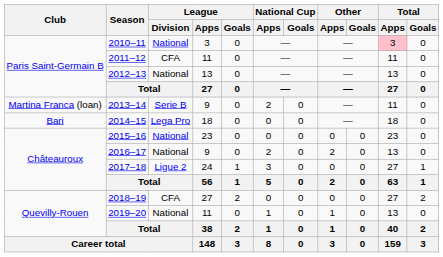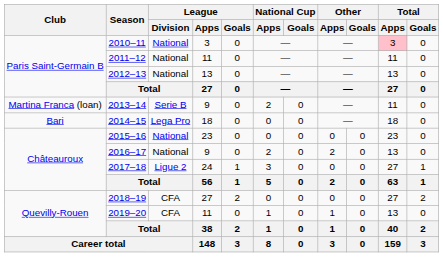2011–12 | League / Division: CFA -> National
2019–20 | League / Division: National -> CFA
